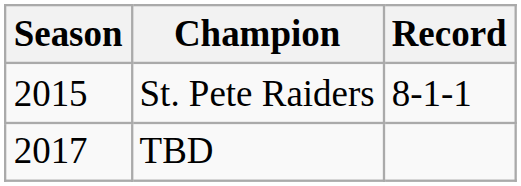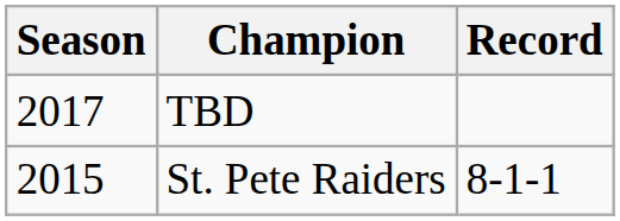rows swapped: St. Pete Raiders <-> TBD
